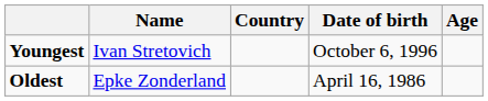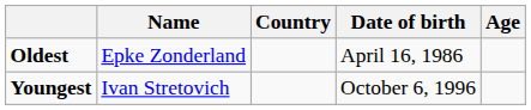rows swapped: Youngest <-> Oldest
